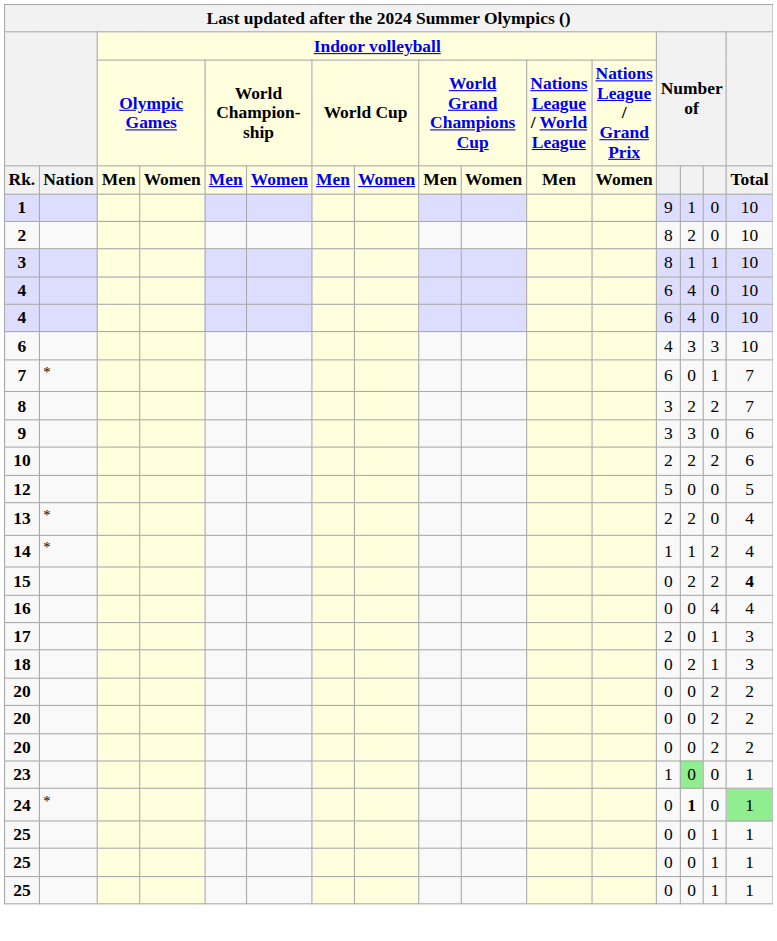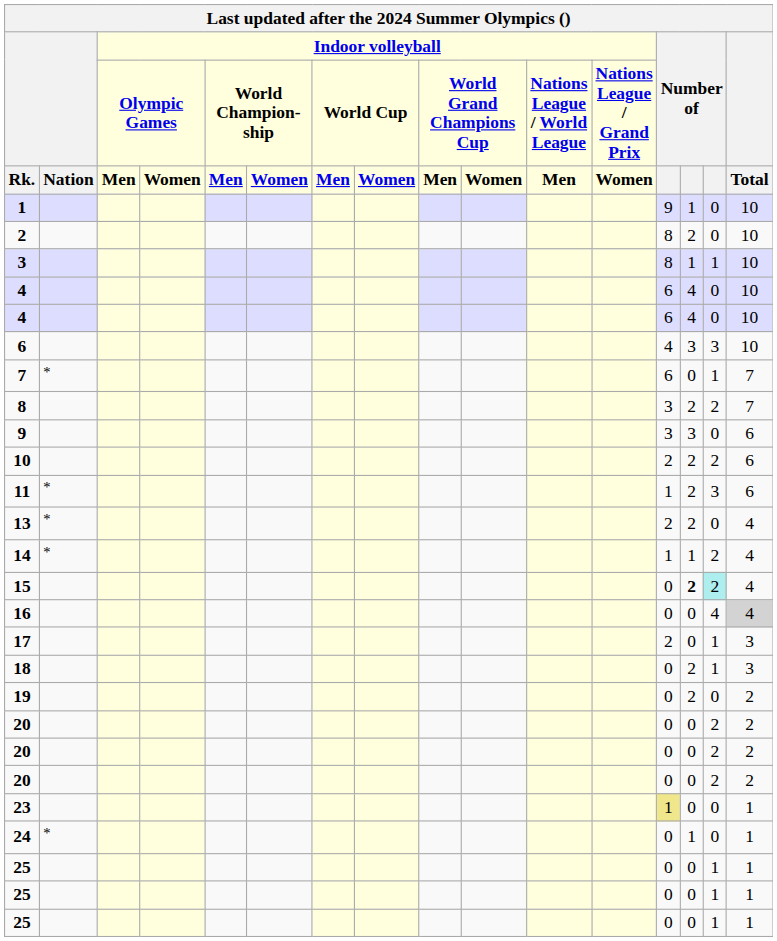+ row: 11 | * | 1 | 2 | 3 | 6
- row: 12 | 5 | 0 | 0 | 5
15 | column 14: normal -> bold
15 | column 15: no background -> paleturquoise background
15 | Total: bold -> normal
16 | Total: no background -> lightgrey background
+ row: 19 | 0 | 2 | 0 | 2
23 | column 13: no background -> khaki background
23 | column 14: lightgreen background -> no background
24 | column 14: bold -> normal
24 | Total: lightgreen background -> no background
